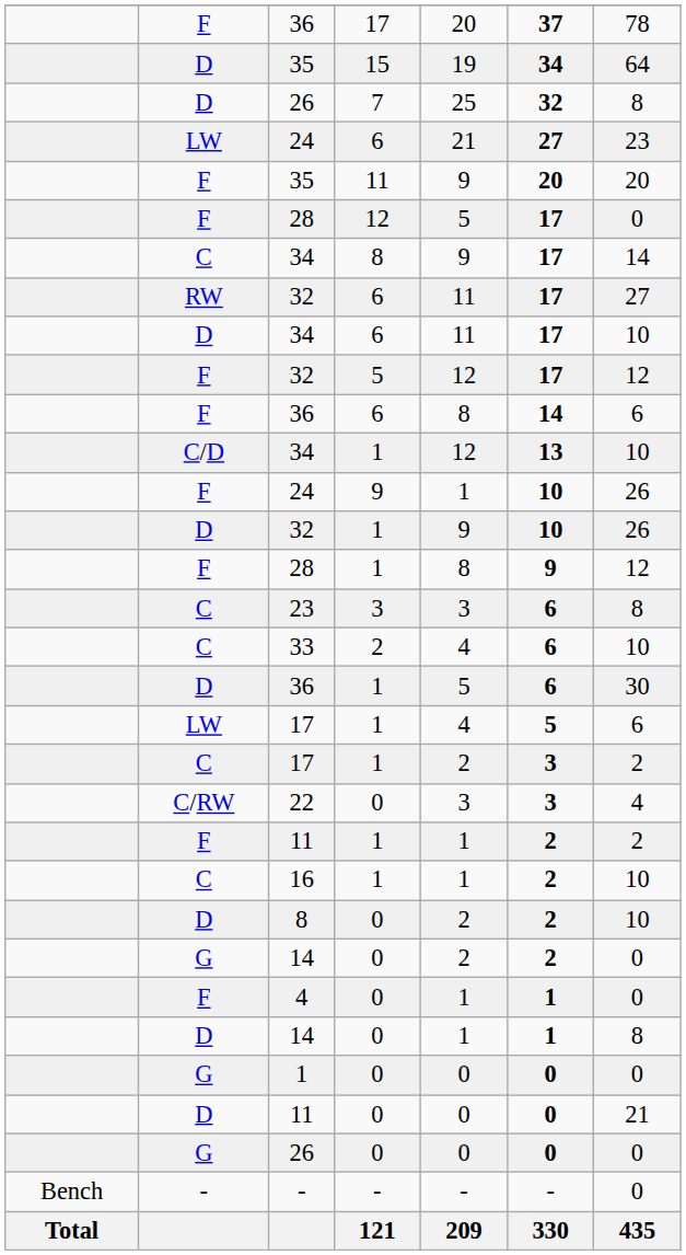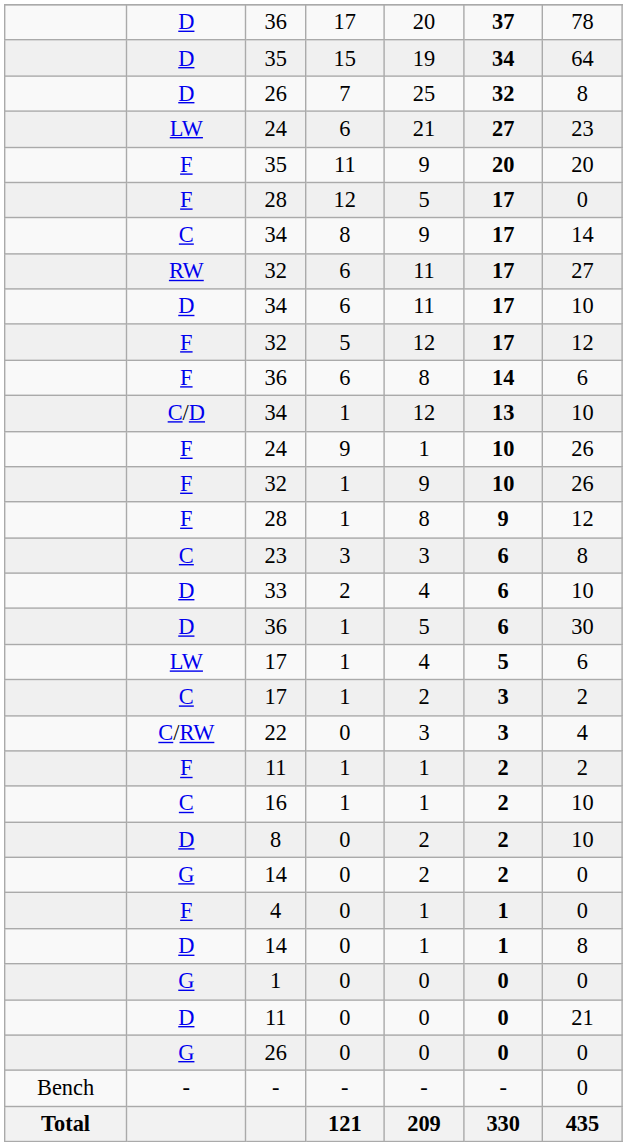36 / 17 | column 2: F -> D
32 / 1 | column 2: D -> F
33 | column 2: C -> D
